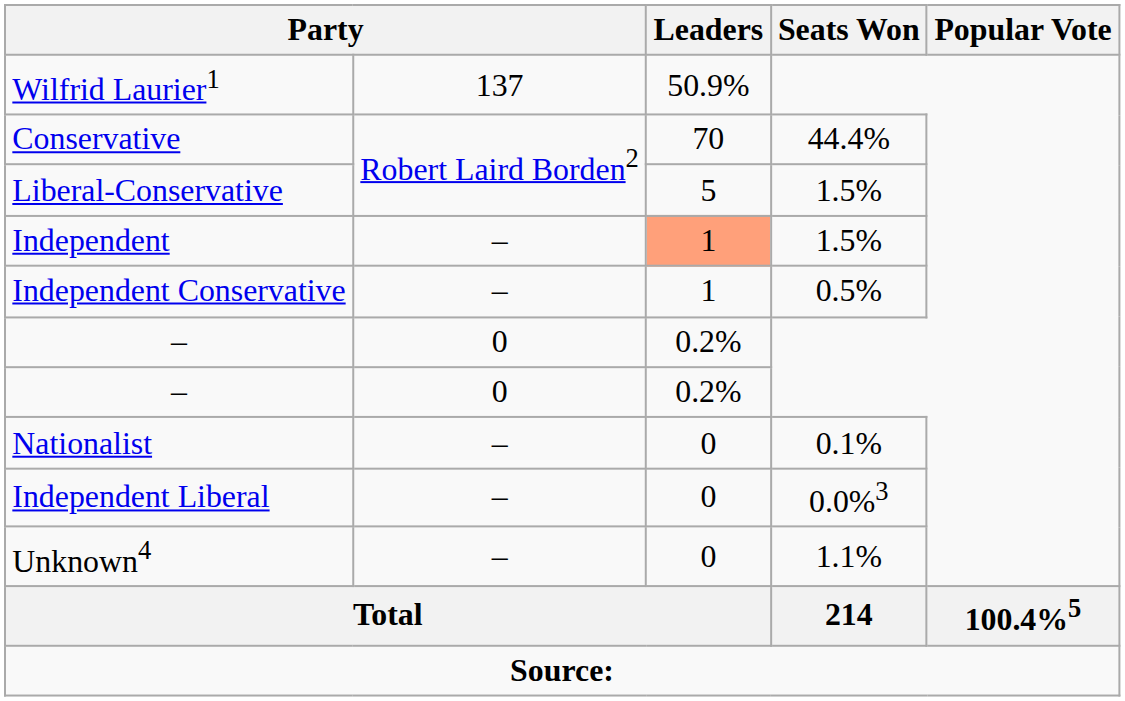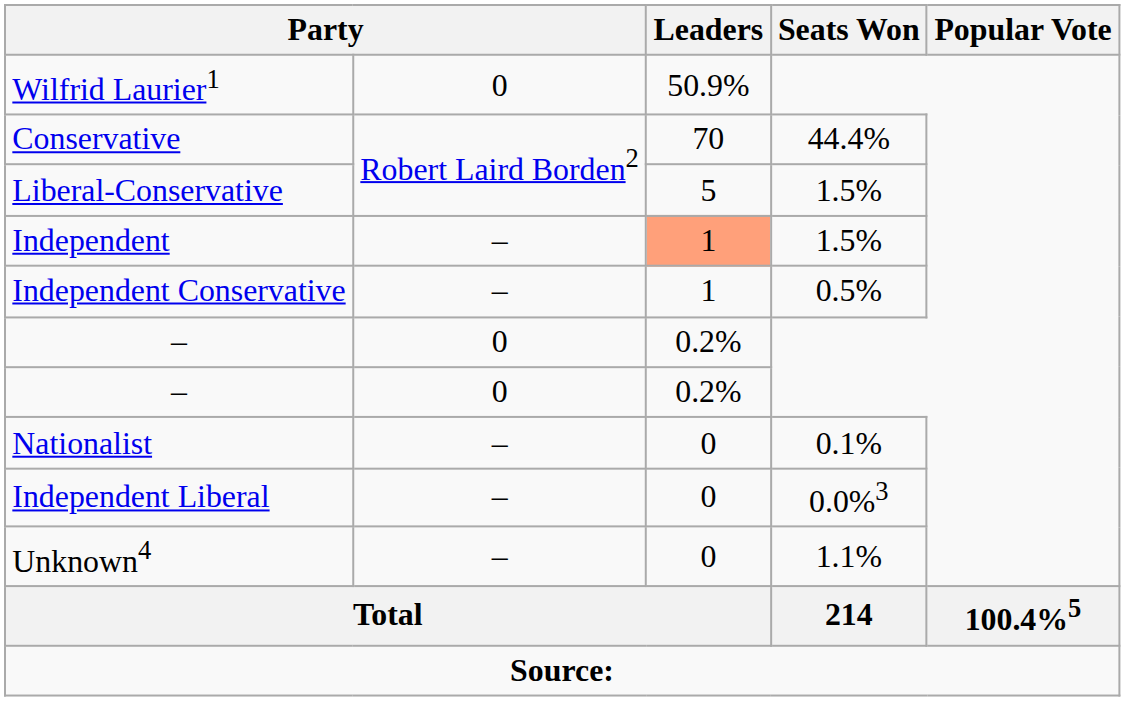Wilfrid Laurier1 | column 2: 137 -> 0
